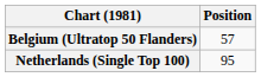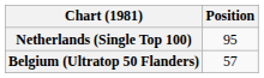rows swapped: Belgium (Ultratop 50 Flanders) <-> Netherlands (Single Top 100)
